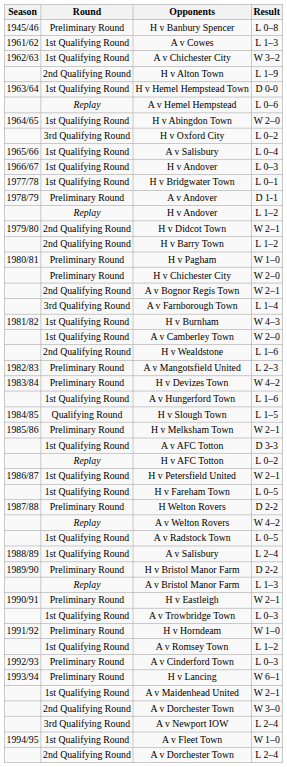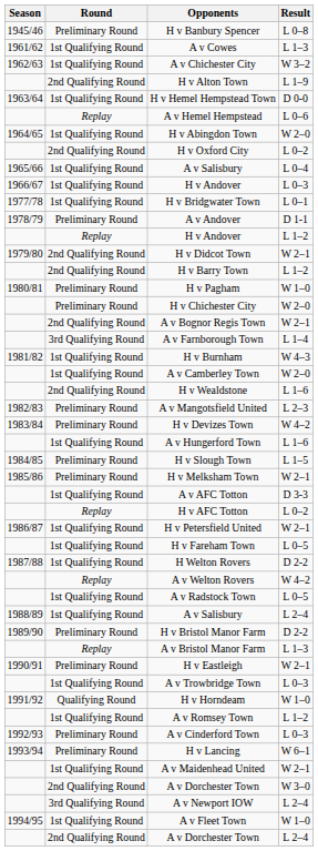H v Oxford City | Round: 3rd Qualifying Round -> 2nd Qualifying Round
H v Slough Town | Round: Qualifying Round -> Preliminary Round
H Welton Rovers | Round: Preliminary Round -> 1st Qualifying Round
H v Horndeam | Round: Preliminary Round -> Qualifying Round
